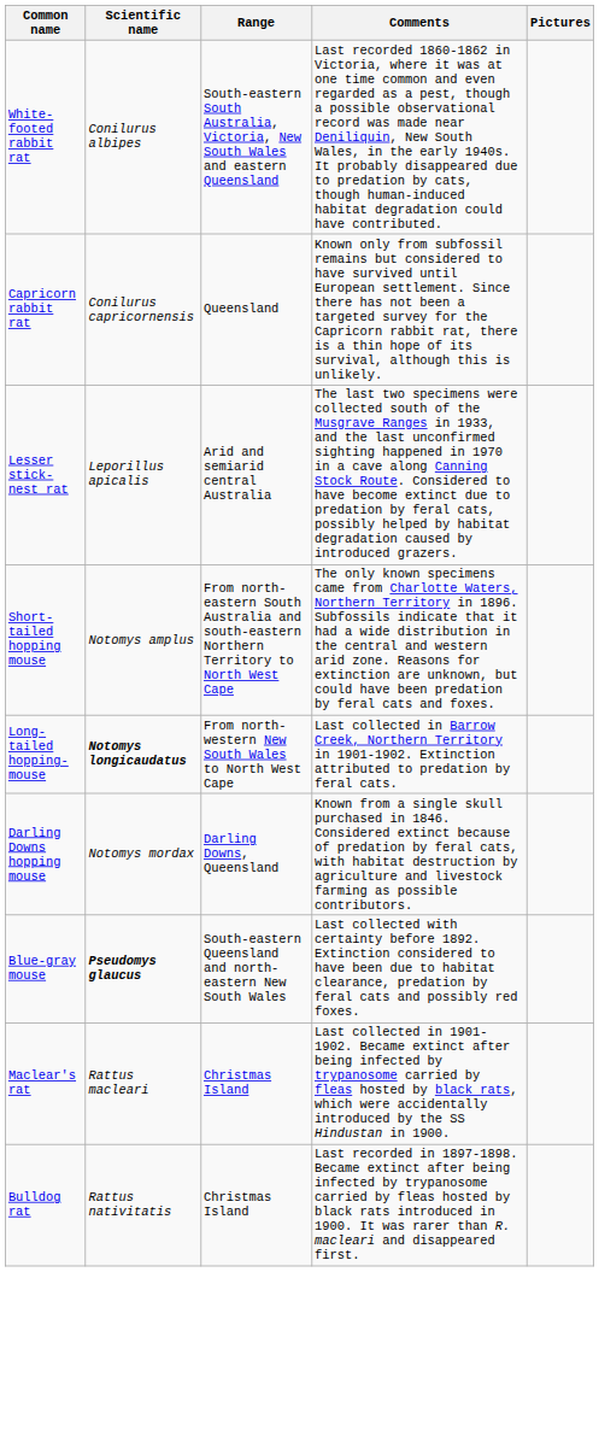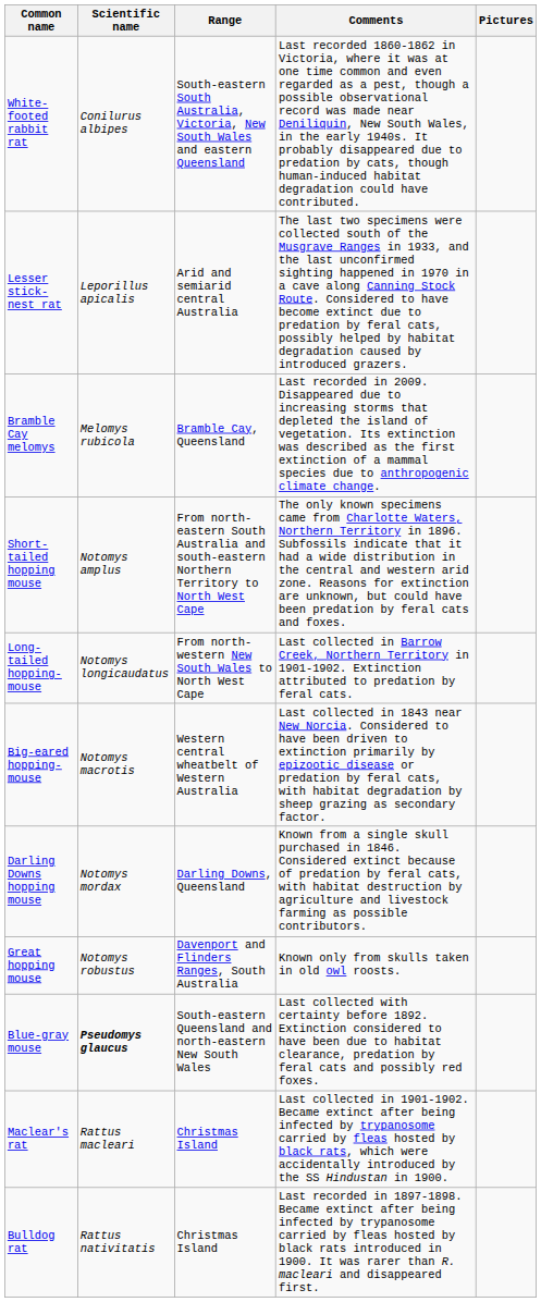- row: Capricorn rabbit rat | Conilurus capricornensis | Queensland | Known only from subfossil remains but considered to have survived until European settlement. Since there has not been a targeted survey for the Capricorn rabbit rat, there is a thin hope of its survival, although this is unlikely.
+ row: Bramble Cay melomys | Melomys rubicola | Bramble Cay, Queensland | Last recorded in 2009. Disappeared due to increasing storms that depleted the island of vegetation. Its extinction was described as the first extinction of a mammal species due to anthropogenic climate change.
Long-tailed hopping-mouse | Scientific name: bold -> normal
+ row: Big-eared hopping-mouse | Notomys macrotis | Western central wheatbelt of Western Australia | Last collected in 1843 near New Norcia. Considered to have been driven to extinction primarily by epizootic disease or predation by feral cats, with habitat degradation by sheep grazing as secondary factor.
+ row: Great hopping mouse | Notomys robustus | Davenport and Flinders Ranges, South Australia | Known only from skulls taken in old owl roosts.
